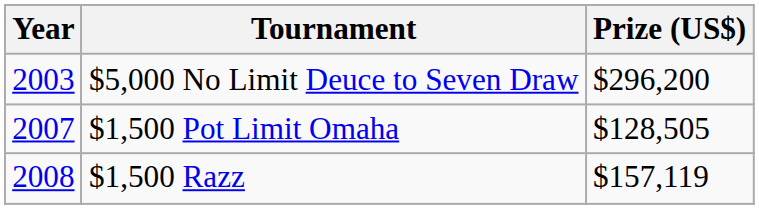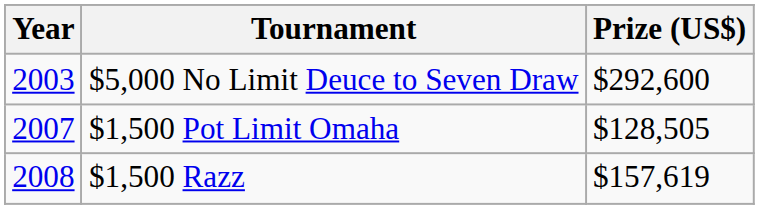$5,000 No Limit Deuce to Seven Draw | Prize (US$): $296,200 -> $292,600
$1,500 Razz | Prize (US$): $157,119 -> $157,619
